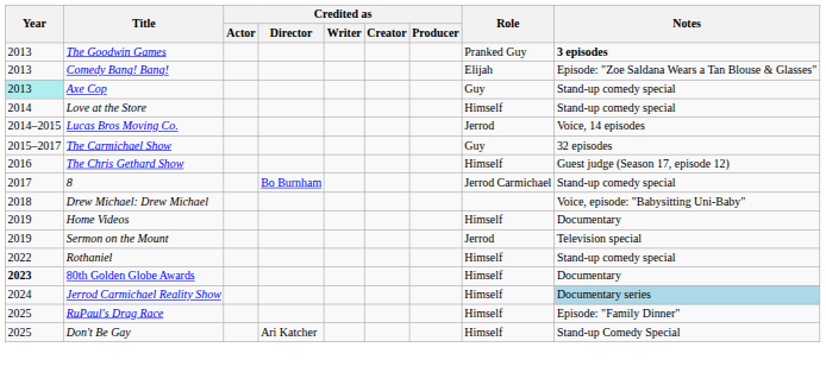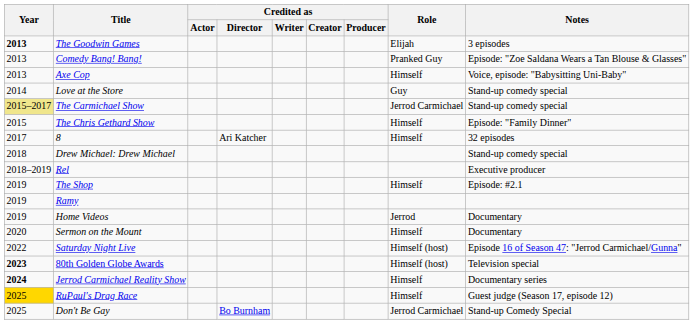The Goodwin Games | Year: normal -> bold
The Goodwin Games | Role: Pranked Guy -> Elijah
The Goodwin Games | Notes: bold -> normal
Comedy Bang! Bang! | Role: Elijah -> Pranked Guy
Axe Cop | Year: paleturquoise background -> no background
Axe Cop | Role: Guy -> Himself
Axe Cop | Notes: Stand-up comedy special -> Voice, episode: "Babysitting Uni-Baby"
Love at the Store | Role: Himself -> Guy
- row: 2014–2015 | Lucas Bros Moving Co. | Jerrod | Voice, 14 episodes
The Carmichael Show | Year: no background -> khaki background
The Carmichael Show | Role: Guy -> Jerrod Carmichael
The Carmichael Show | Notes: 32 episodes -> Stand-up comedy special
The Chris Gethard Show | Year: 2016 -> 2015
The Chris Gethard Show | Notes: Guest judge (Season 17, episode 12) -> Episode: "Family Dinner"
8 | Credited as / Director: Bo Burnham -> Ari Katcher
8 | Role: Jerrod Carmichael -> Himself
8 | Notes: Stand-up comedy special -> 32 episodes
Drew Michael: Drew Michael | Notes: Voice, episode: "Babysitting Uni-Baby" -> Stand-up comedy special
+ row: 2018–2019 | Rel | Executive producer
+ row: 2019 | The Shop | Himself | Episode: #2.1
+ row: 2019 | Ramy
Home Videos | Role: Himself -> Jerrod
Sermon on the Mount | Year: 2019 -> 2020
Sermon on the Mount | Role: Jerrod -> Himself
Sermon on the Mount | Notes: Television special -> Documentary
- row: 2022 | Rothaniel | Himself | Stand-up comedy special
+ row: 2022 | Saturday Night Live | Himself (host) | Episode 16 of Season 47: "Jerrod Carmichael/Gunna"
80th Golden Globe Awards | Role: Himself -> Himself (host)
80th Golden Globe Awards | Notes: Documentary -> Television special
Jerrod Carmichael Reality Show | Year: normal -> bold
Jerrod Carmichael Reality Show | Notes: lightblue background -> no background
RuPaul's Drag Race | Year: no background -> gold background
RuPaul's Drag Race | Notes: Episode: "Family Dinner" -> Guest judge (Season 17, episode 12)
Don't Be Gay | Credited as / Director: Ari Katcher -> Bo Burnham
Don't Be Gay | Role: Himself -> Jerrod Carmichael
